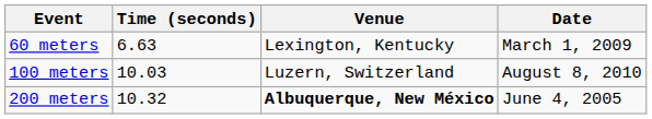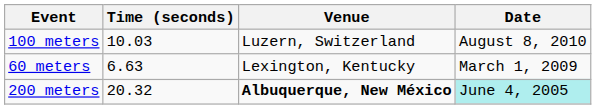rows swapped: 60 meters <-> 100 meters
200 meters | Time (seconds): 10.32 -> 20.32
200 meters | Date: no background -> paleturquoise background
